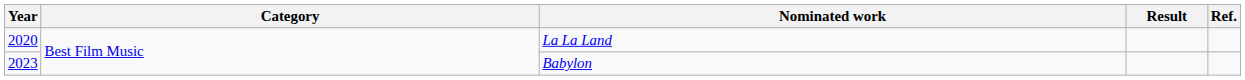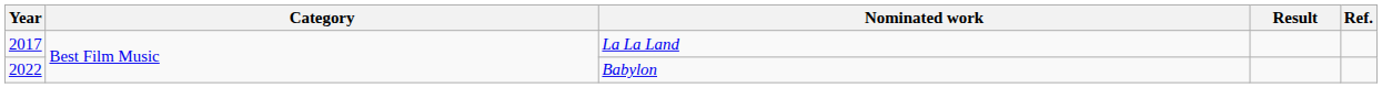La La Land | Year: 2020 -> 2017
Babylon | Year: 2023 -> 2022
